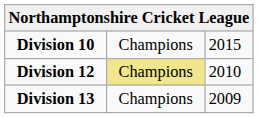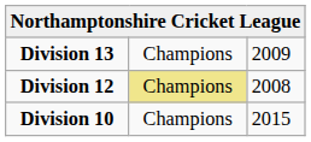rows swapped: Division 10 <-> Division 13
Division 12 | column 3: 2010 -> 2008
